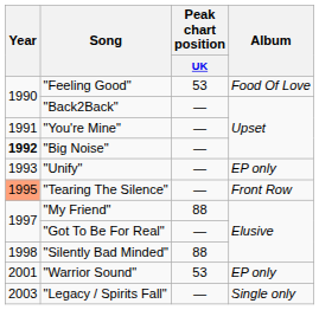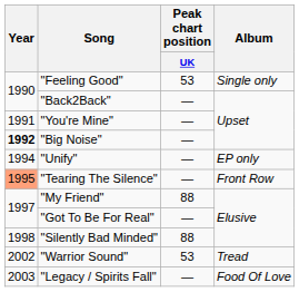"Feeling Good" | Album: Food Of Love -> Single only
"Unify" | Year: 1993 -> 1994
"Warrior Sound" | Year: 2001 -> 2002
"Warrior Sound" | Album: EP only -> Tread
"Legacy / Spirits Fall" | Album: Single only -> Food Of Love
